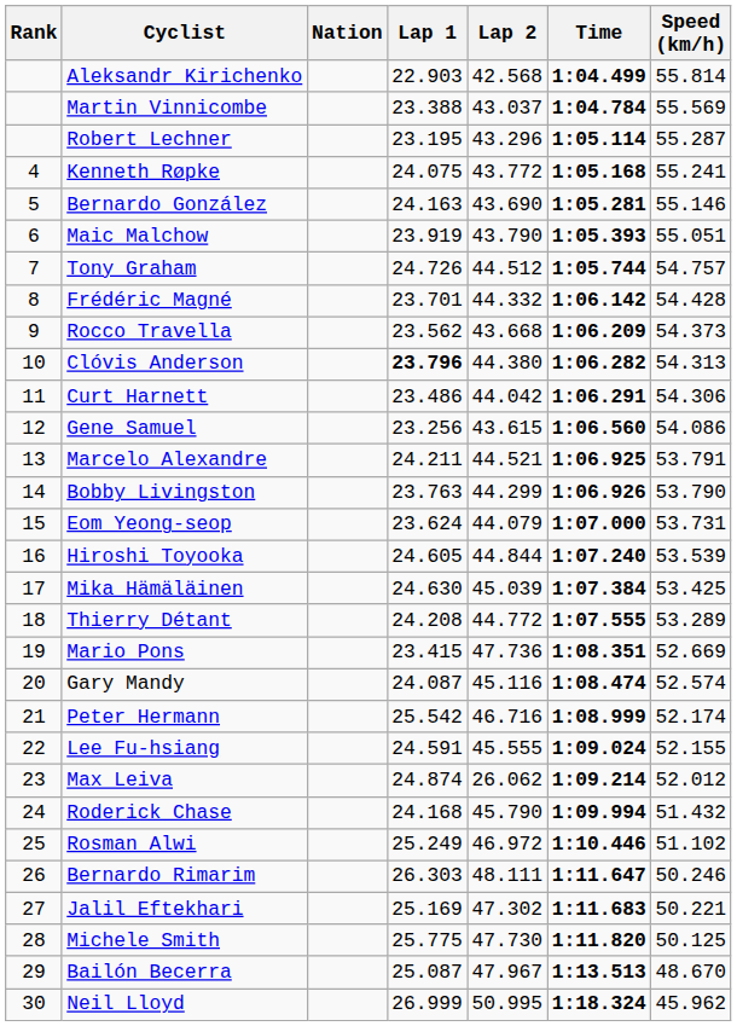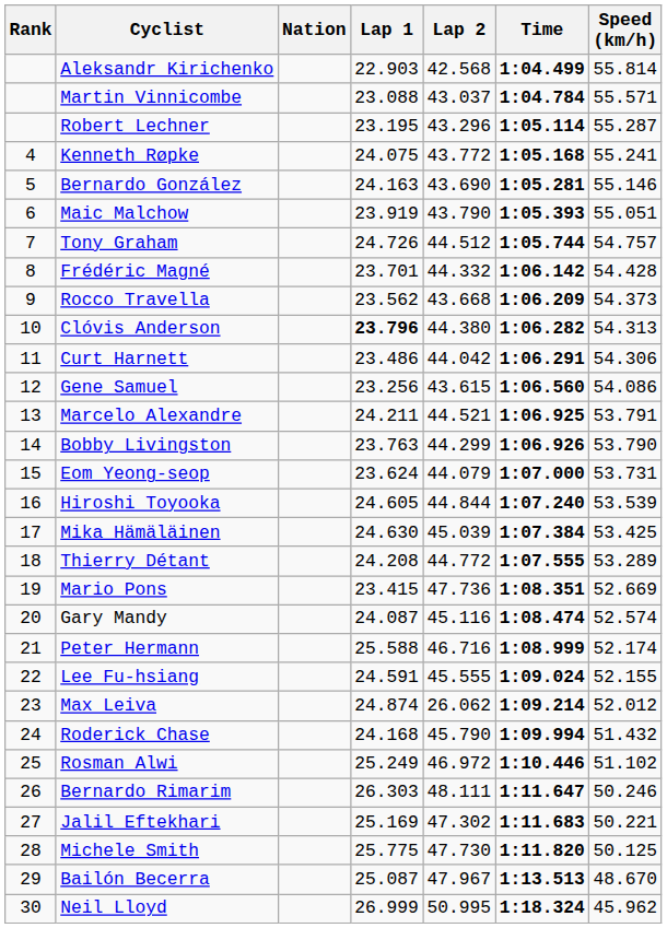Martin Vinnicombe | Lap 1: 23.388 -> 23.088
Martin Vinnicombe | Speed (km/h): 55.569 -> 55.571
Peter Hermann | Lap 1: 25.542 -> 25.588
